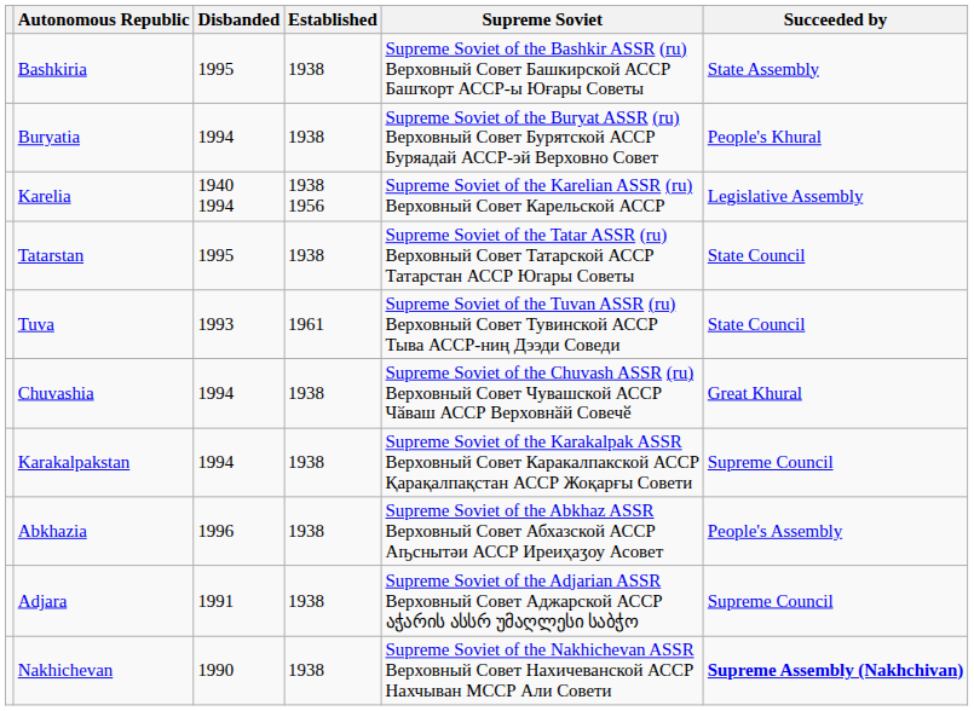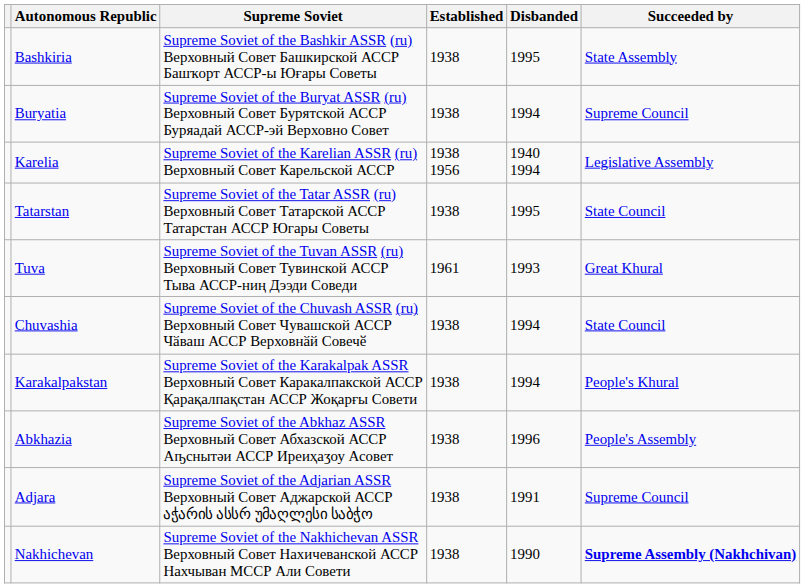columns swapped: Supreme Soviet <-> Disbanded
Buryatia | Succeeded by: People's Khural -> Supreme Council
Tuva | Succeeded by: State Council -> Great Khural
Chuvashia | Succeeded by: Great Khural -> State Council
Karakalpakstan | Succeeded by: Supreme Council -> People's Khural
